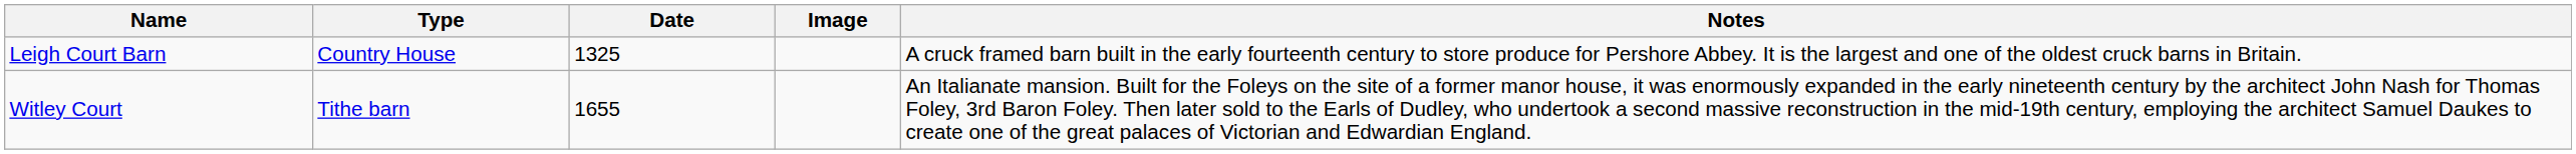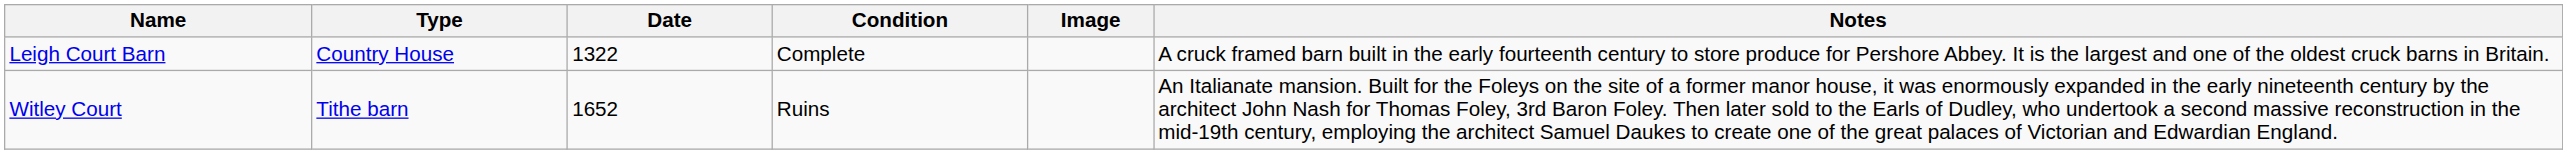+ column: Condition | Complete | Ruins
Leigh Court Barn | Date: 1325 -> 1322
Witley Court | Date: 1655 -> 1652
